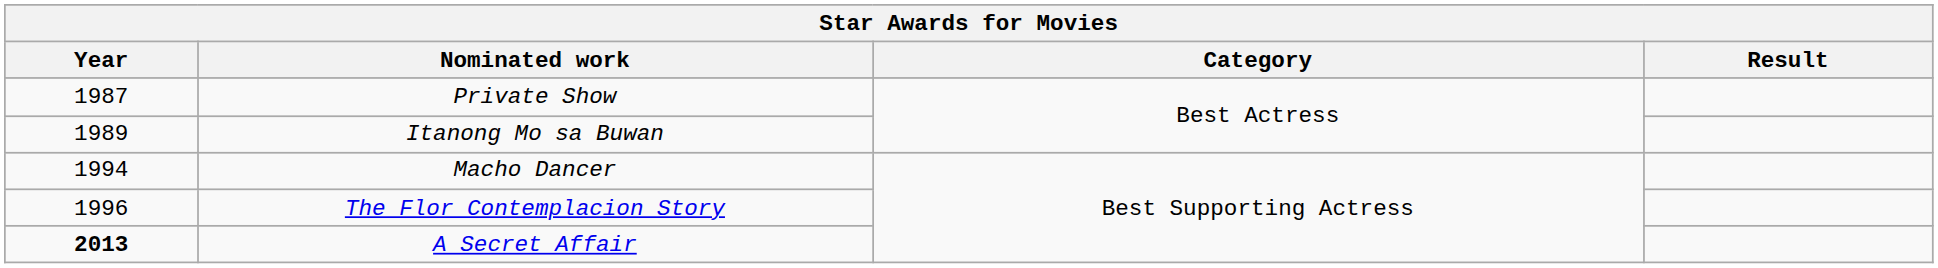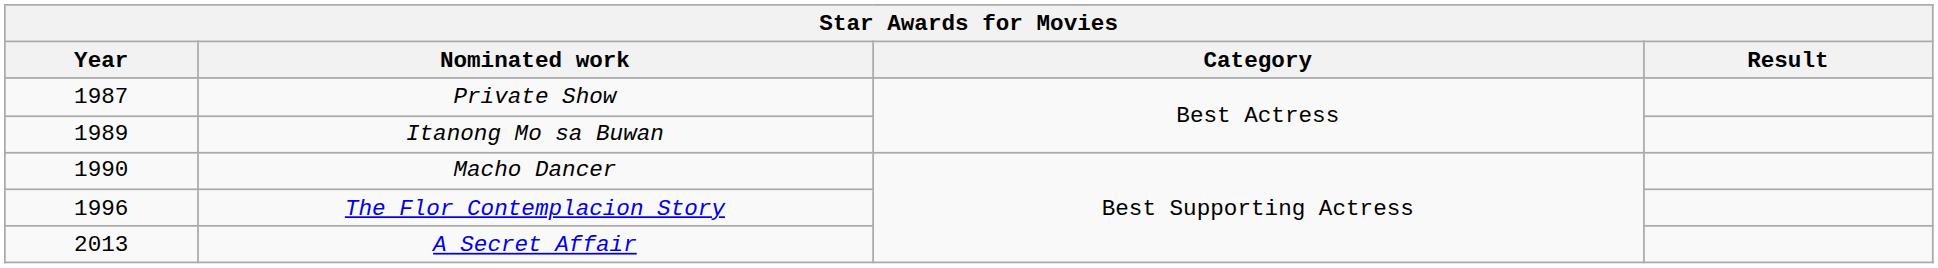Macho Dancer | Year: 1994 -> 1990
A Secret Affair | Year: bold -> normal
